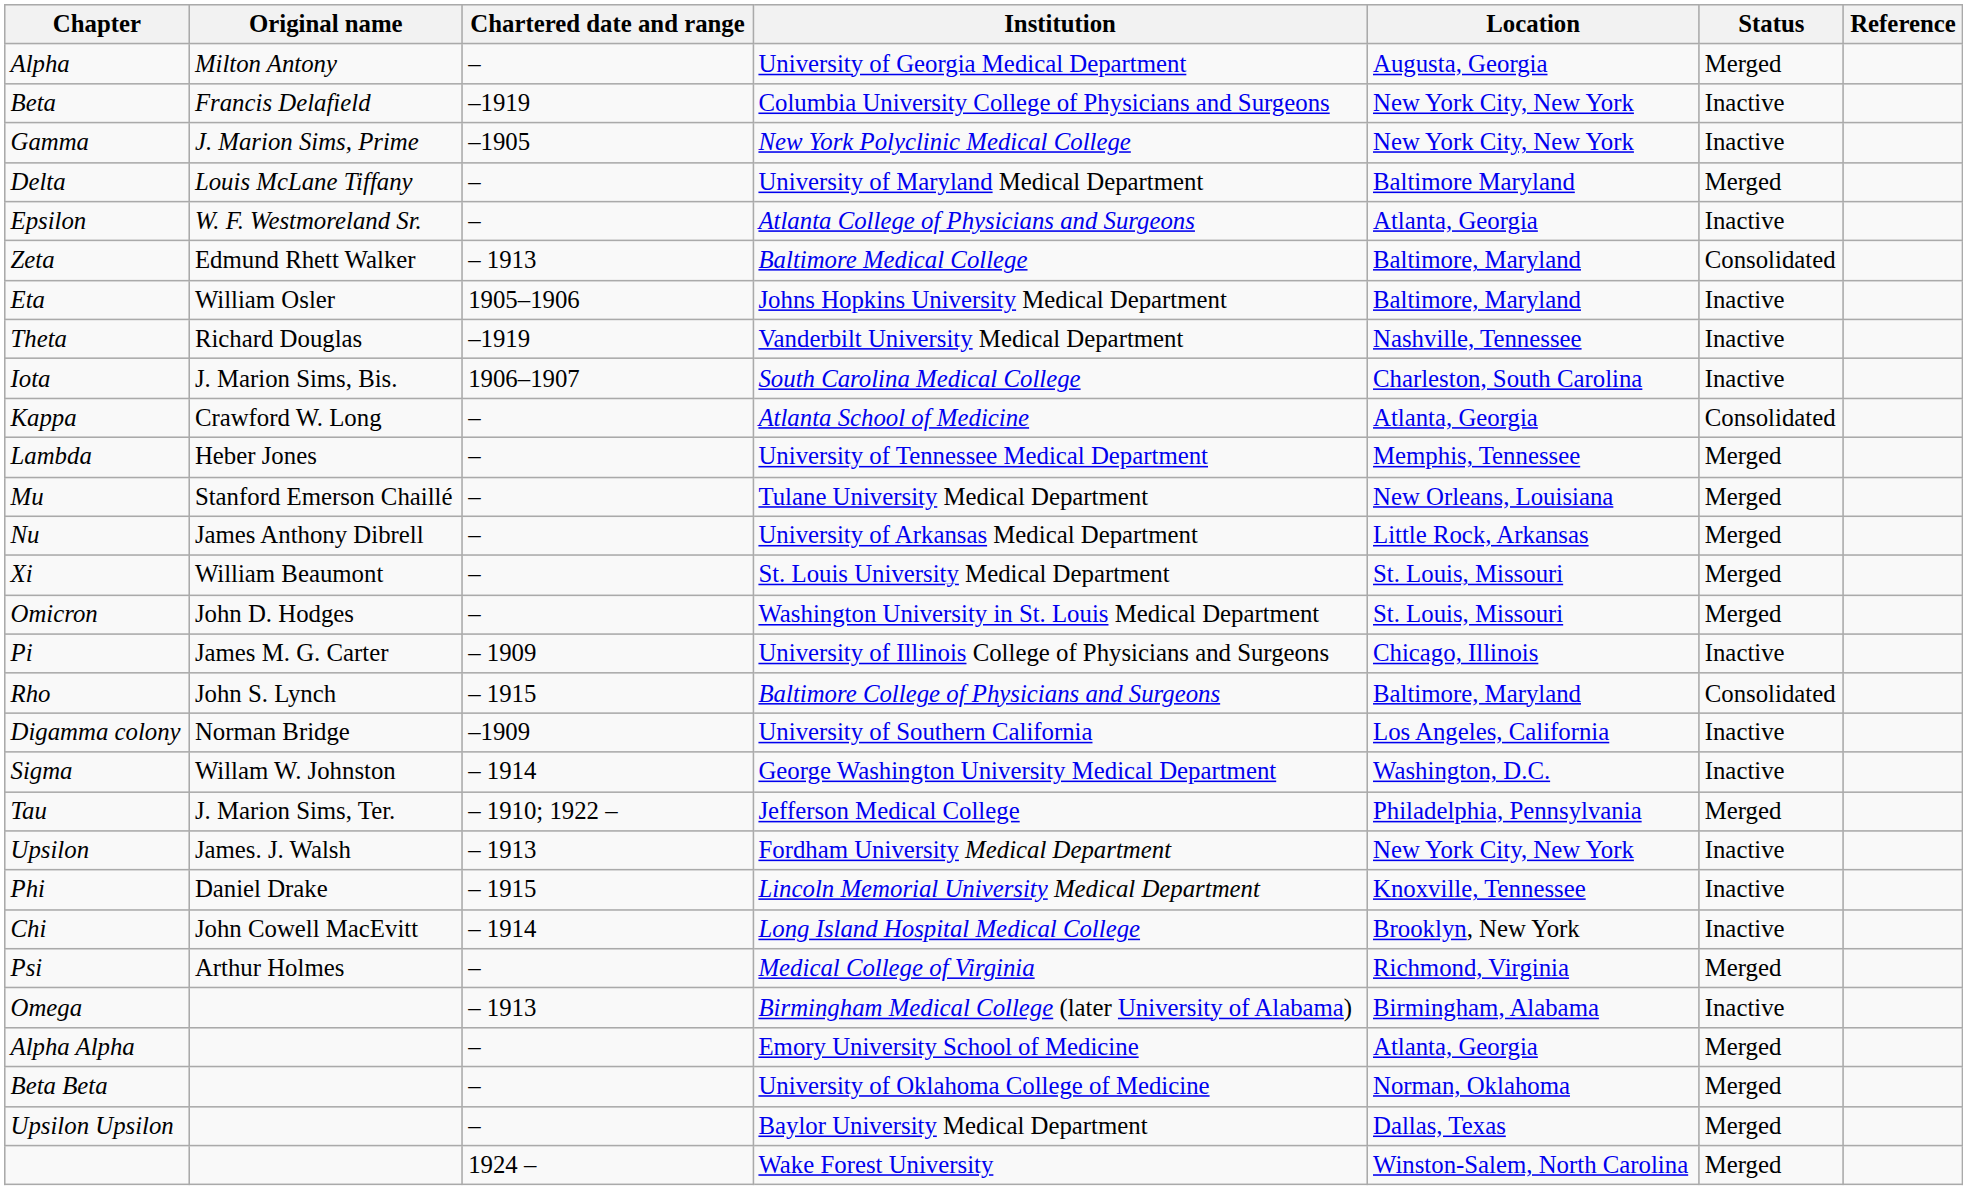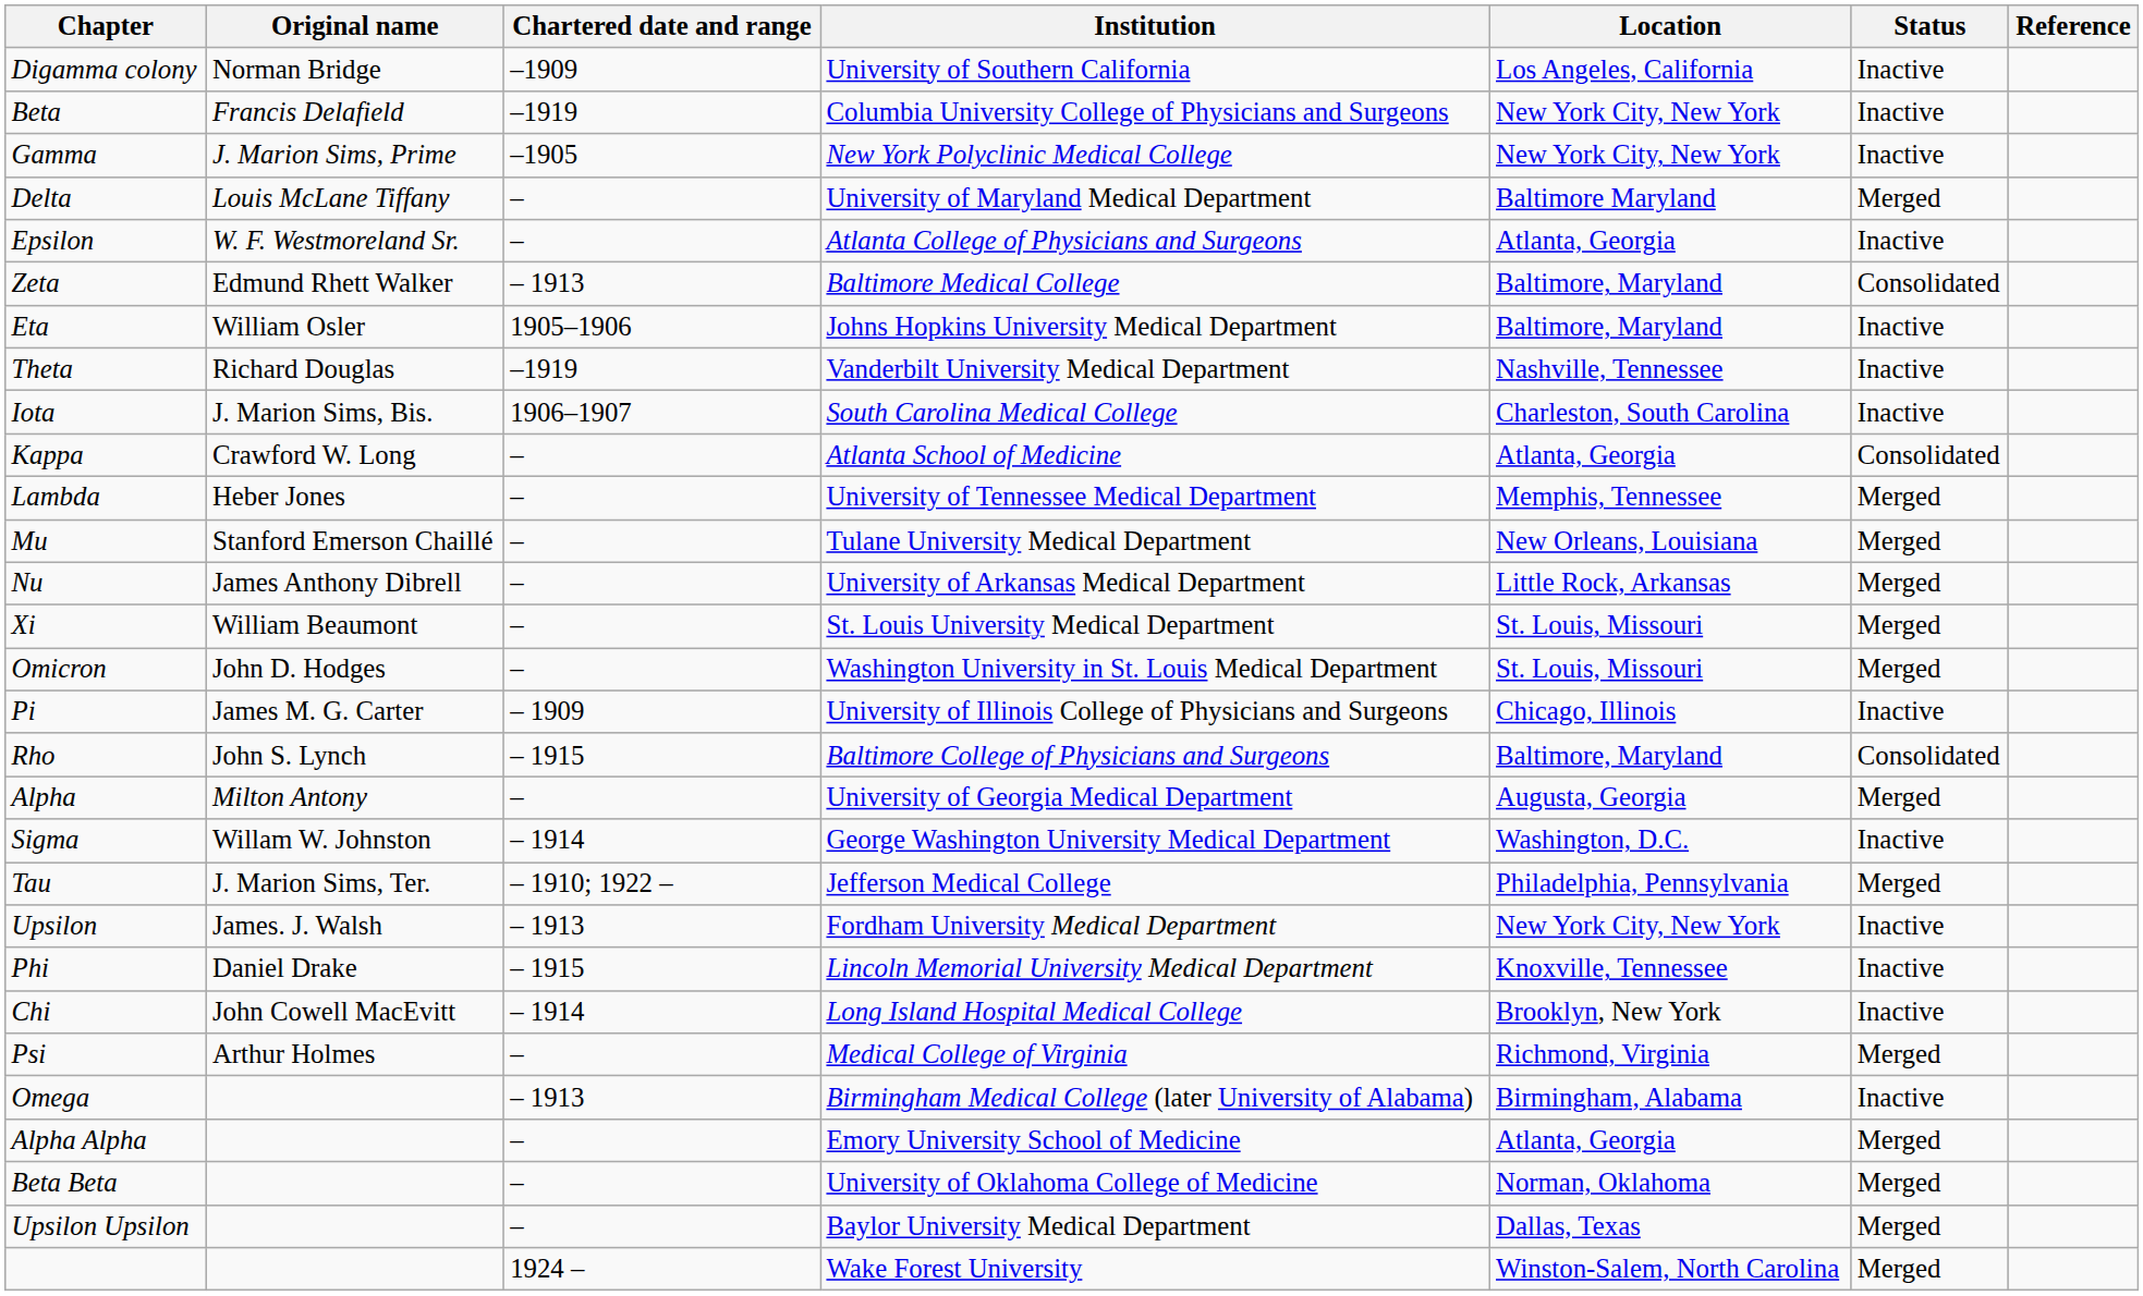rows swapped: Alpha <-> Digamma colony
